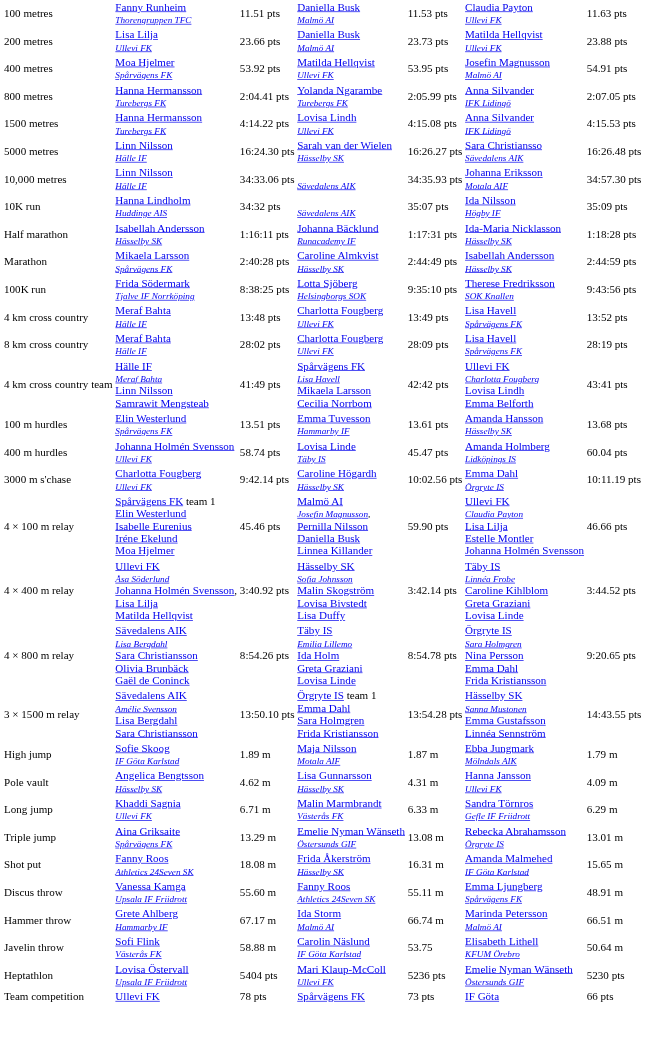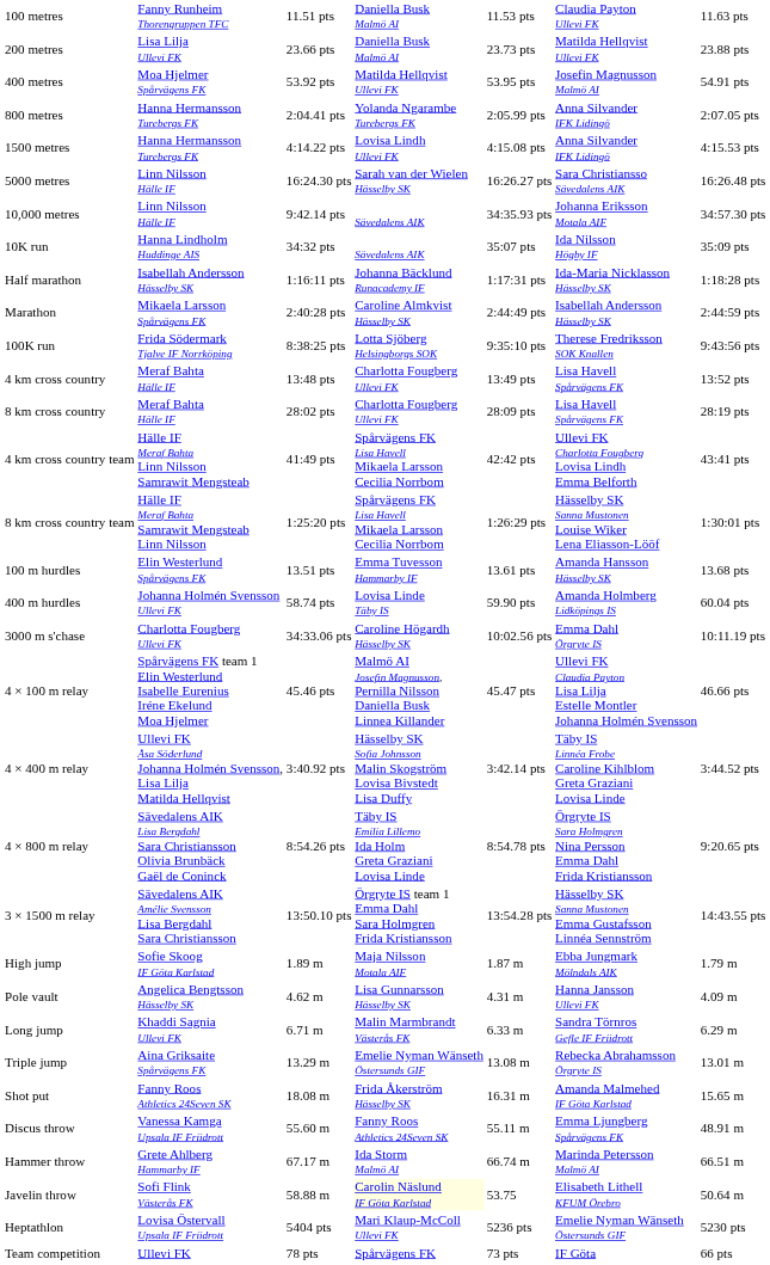10,000 metres | column 3: 34:33.06 pts -> 9:42.14 pts
+ row: 8 km cross country team | Hälle IF Meraf Bahta Samrawit Mengsteab Linn Nilsson | 1:25:20 pts | Spårvägens FK Lisa Havell Mikaela Larsson Cecilia Norrbom | 1:26:29 pts | Hässelby SK Sanna Mustonen Louise Wiker Lena Eliasson-Lööf | 1:30:01 pts
400 m hurdles | column 5: 45.47 pts -> 59.90 pts
3000 m s'chase | column 3: 9:42.14 pts -> 34:33.06 pts
4 × 100 m relay | column 5: 59.90 pts -> 45.47 pts
Javelin throw | column 4: no background -> lightyellow background
